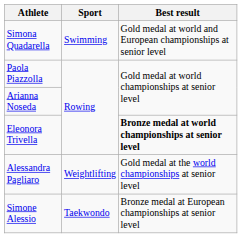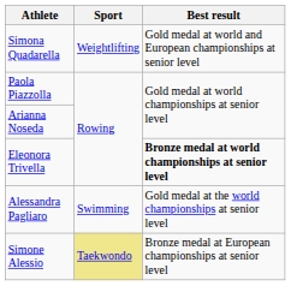Simona Quadarella | Sport: Swimming -> Weightlifting
Alessandra Pagliaro | Sport: Weightlifting -> Swimming
Simone Alessio | Sport: no background -> khaki background
